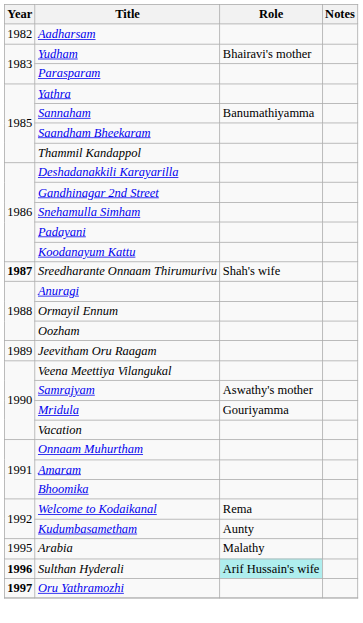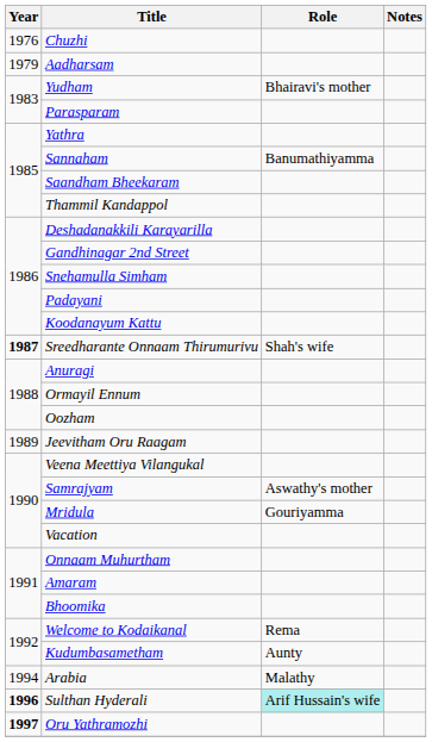+ row: 1976 | Chuzhi
Aadharsam | Year: 1982 -> 1979
Arabia | Year: 1995 -> 1994
